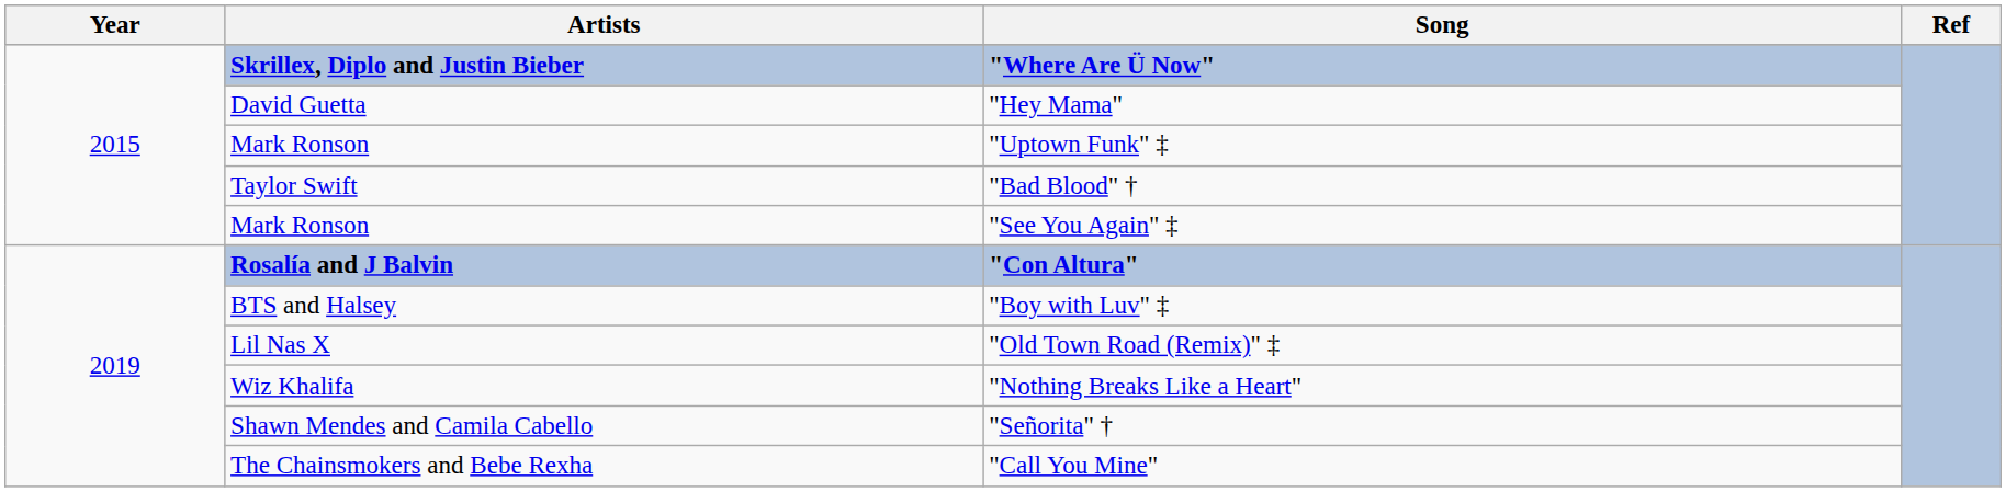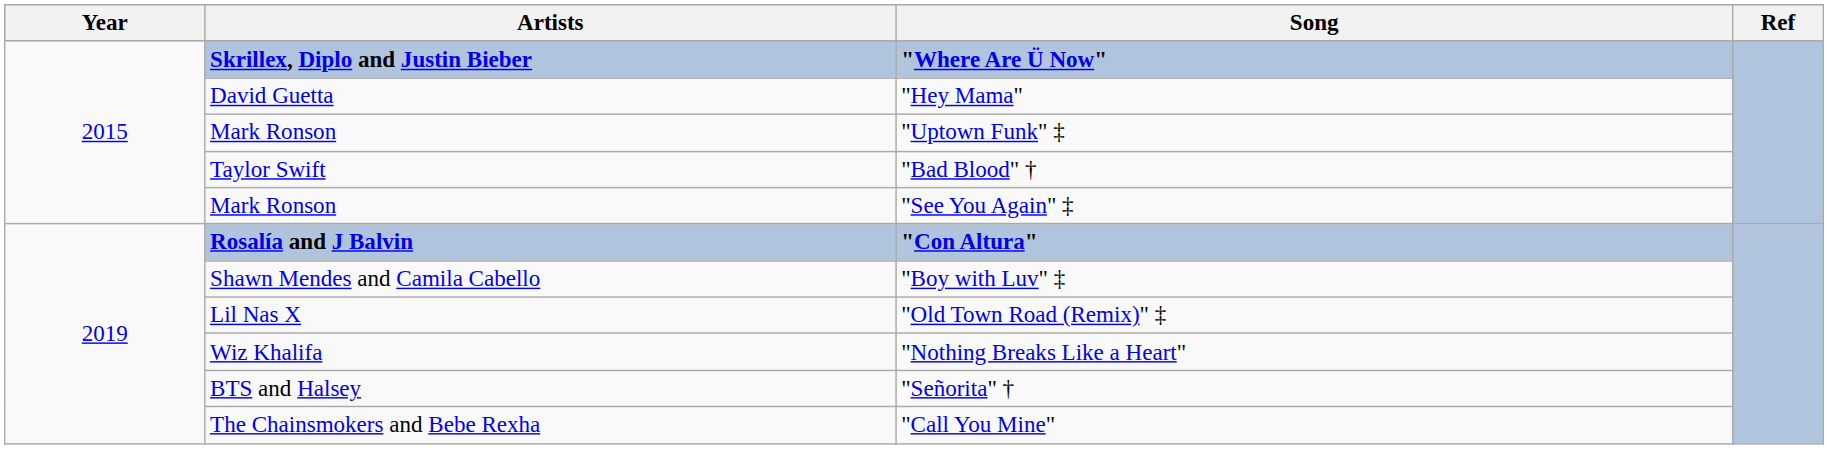"Boy with Luv" ‡ | Artists: BTS and Halsey -> Shawn Mendes and Camila Cabello
"Señorita" † | Artists: Shawn Mendes and Camila Cabello -> BTS and Halsey
